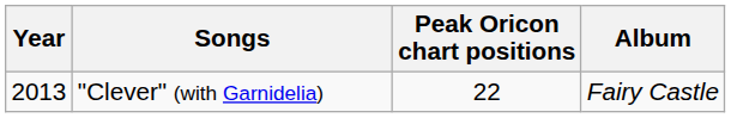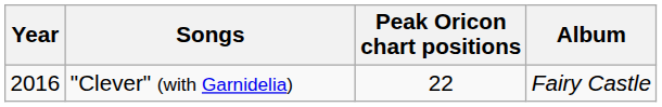"Clever" (with Garnidelia) | Year: 2013 -> 2016
